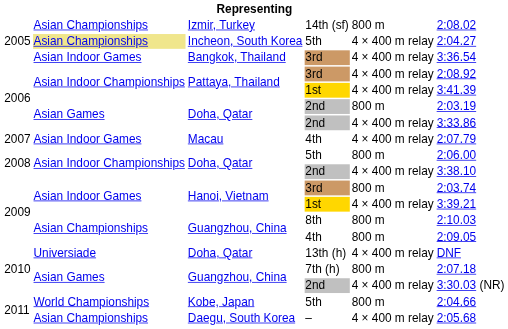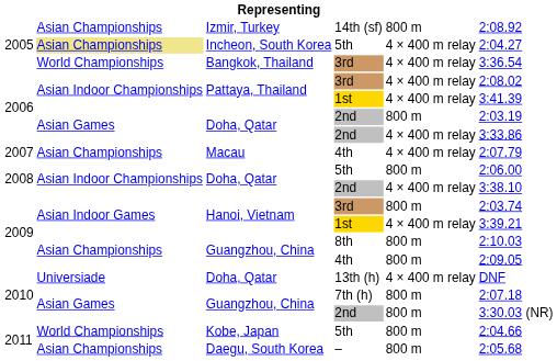Izmir, Turkey | column 6: 2:08.02 -> 2:08.92
Bangkok, Thailand | column 2: Asian Indoor Games -> World Championships
Pattaya, Thailand / 3rd | column 6: 2:08.92 -> 2:08.02
Macau | column 2: Asian Indoor Games -> Asian Championships
Guangzhou, China / 2nd | column 5: 4 × 400 m relay -> 800 m
Daegu, South Korea | column 5: 4 × 400 m relay -> 800 m
